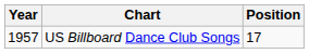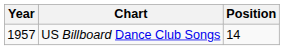US Billboard Dance Club Songs | Position: 17 -> 14
